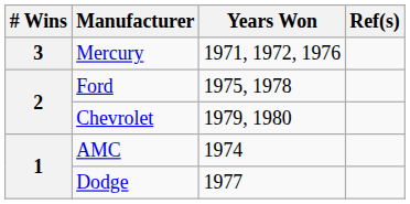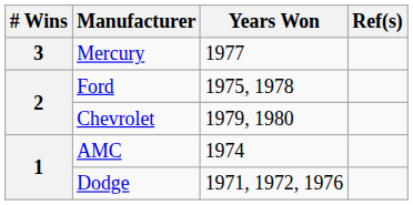Mercury | Years Won: 1971, 1972, 1976 -> 1977
Dodge | Years Won: 1977 -> 1971, 1972, 1976
